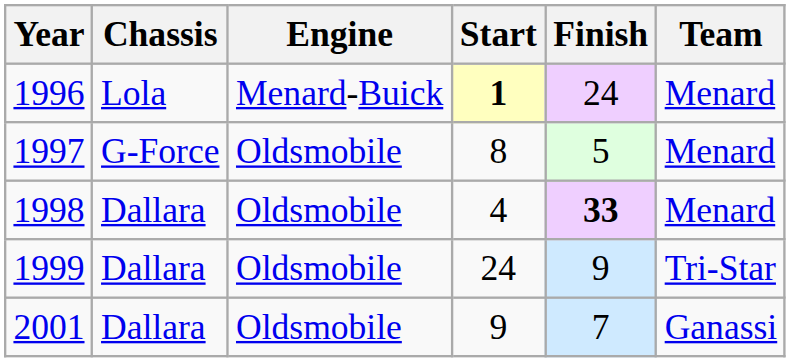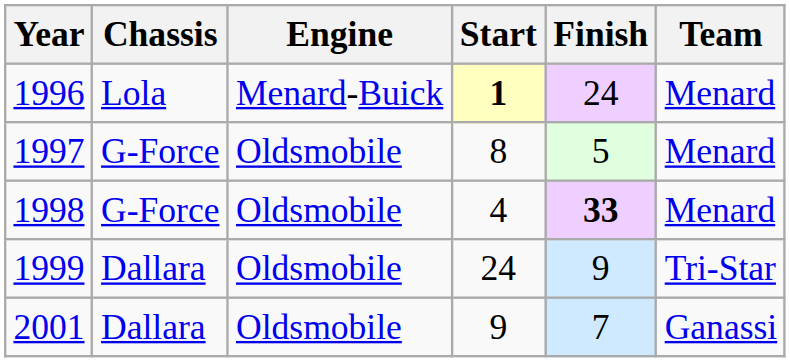1998 | Chassis: Dallara -> G-Force
